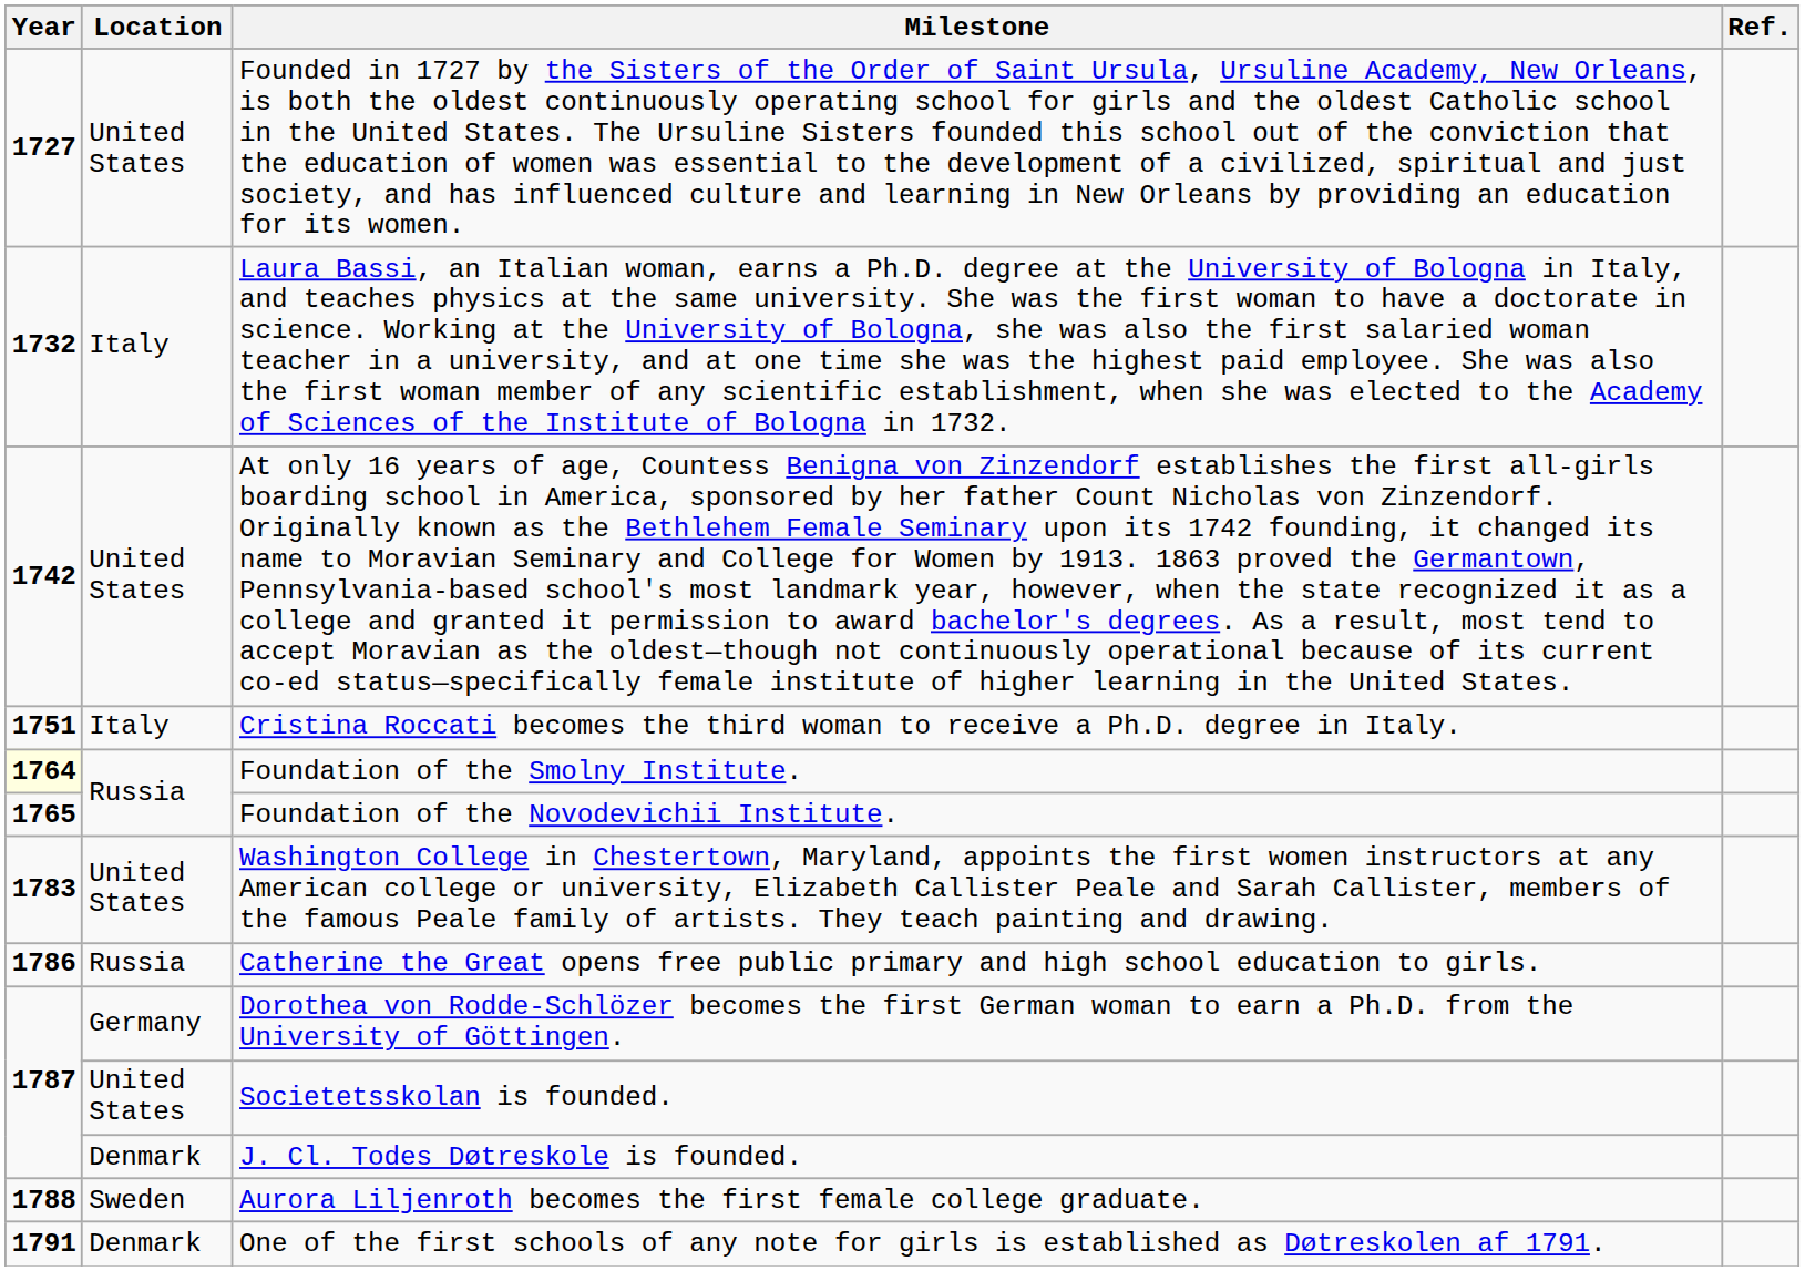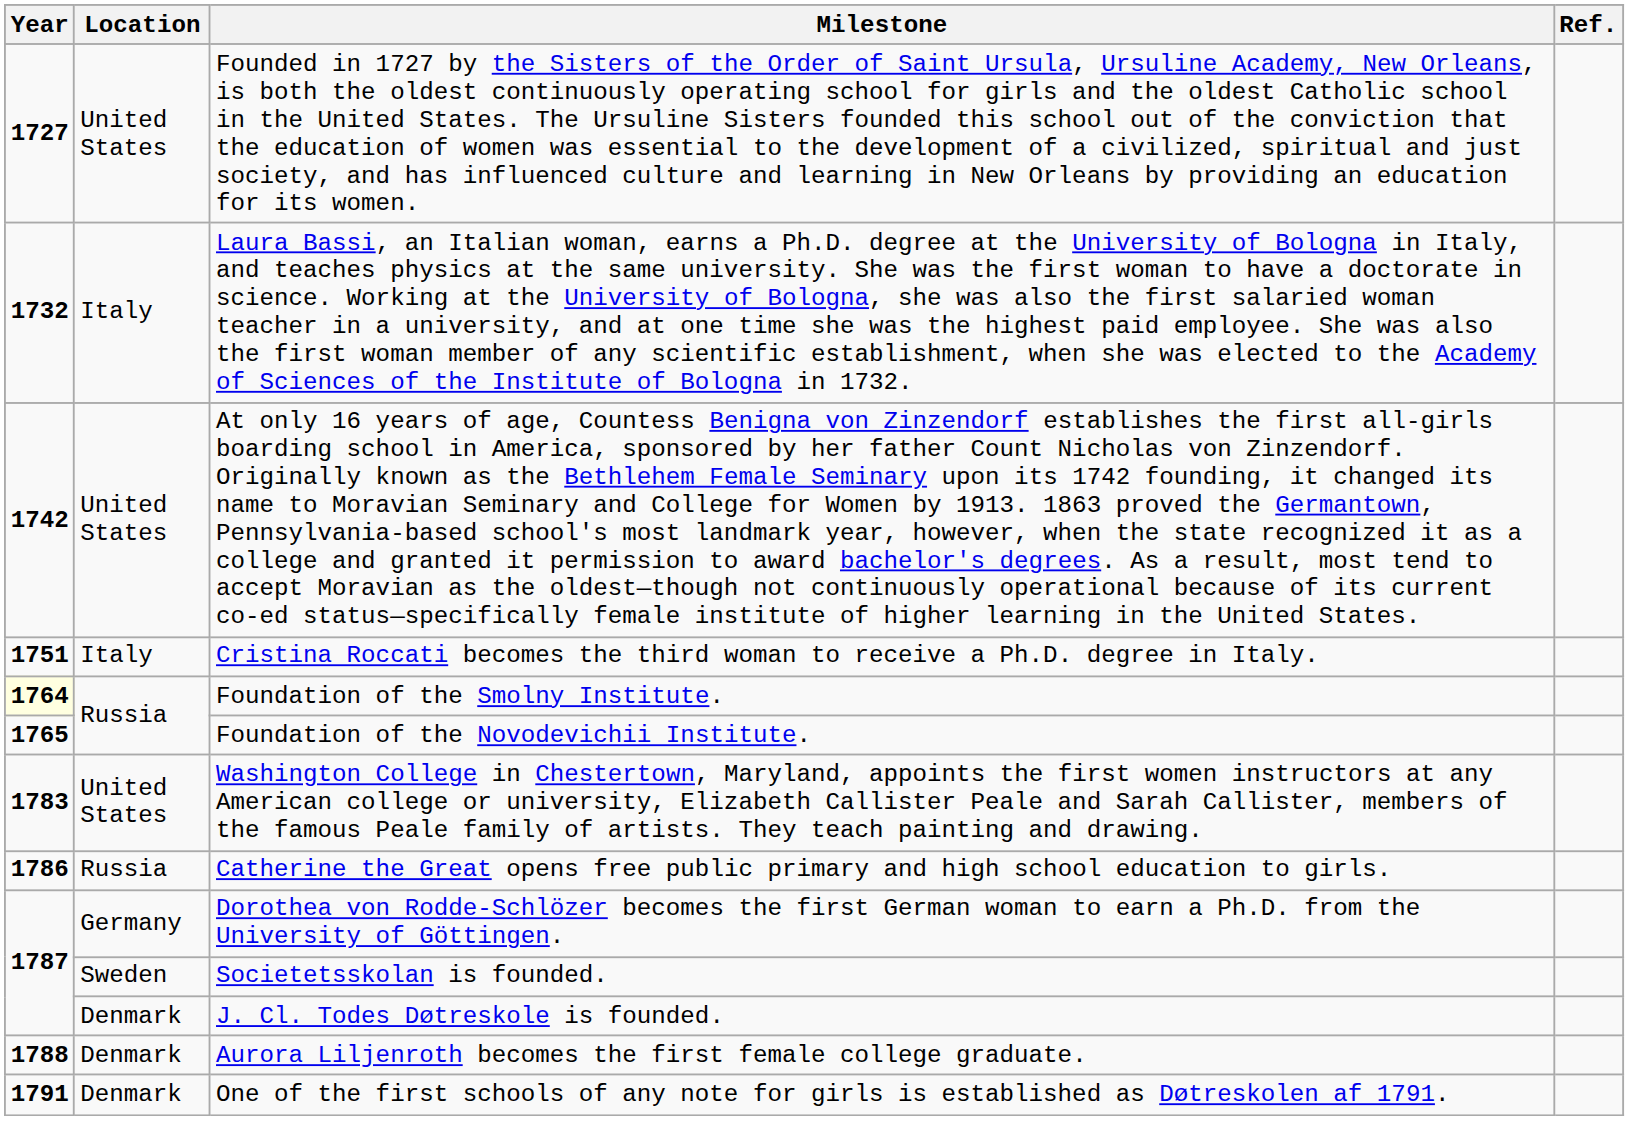Societetsskolan is founded. | Location: United States -> Sweden
Aurora Liljenroth becomes the first female college graduate. | Location: Sweden -> Denmark
